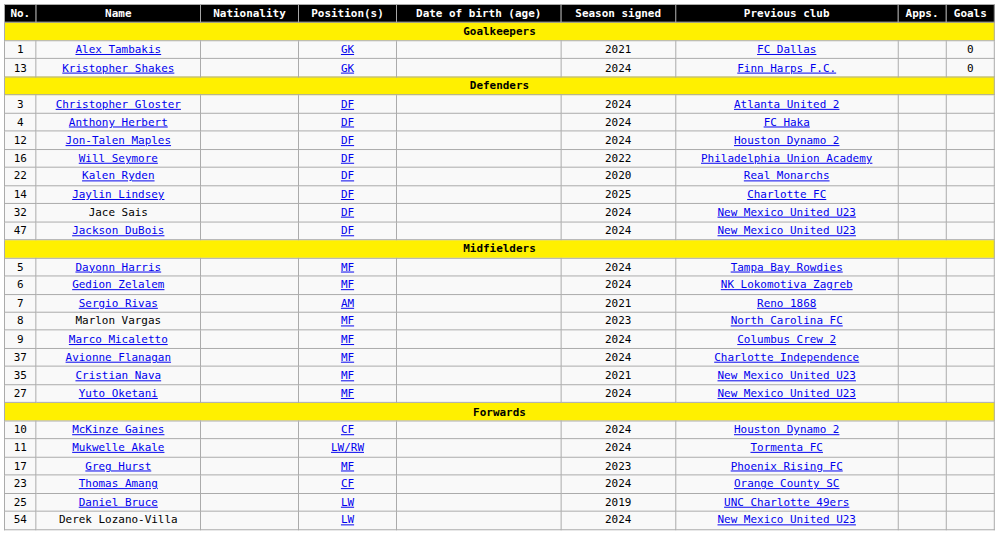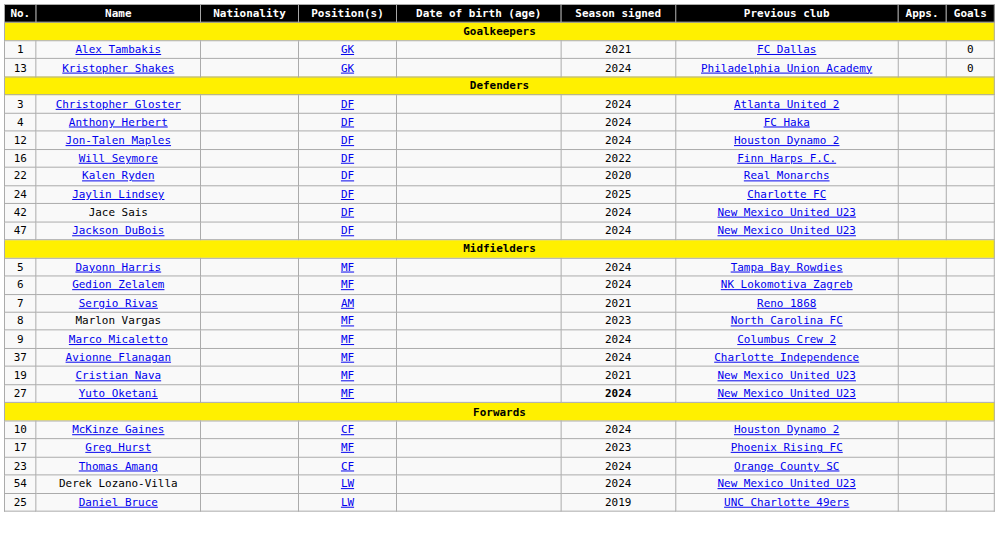Kristopher Shakes | Previous club: Finn Harps F.C. -> Philadelphia Union Academy
Will Seymore | Previous club: Philadelphia Union Academy -> Finn Harps F.C.
Jaylin Lindsey | No.: 14 -> 24
Jace Sais | No.: 32 -> 42
Cristian Nava | No.: 35 -> 19
Yuto Oketani | Season signed: normal -> bold
- row: 11 | Mukwelle Akale | LW/RW | 2024 | Tormenta FC
rows swapped: Daniel Bruce <-> Derek Lozano-Villa
